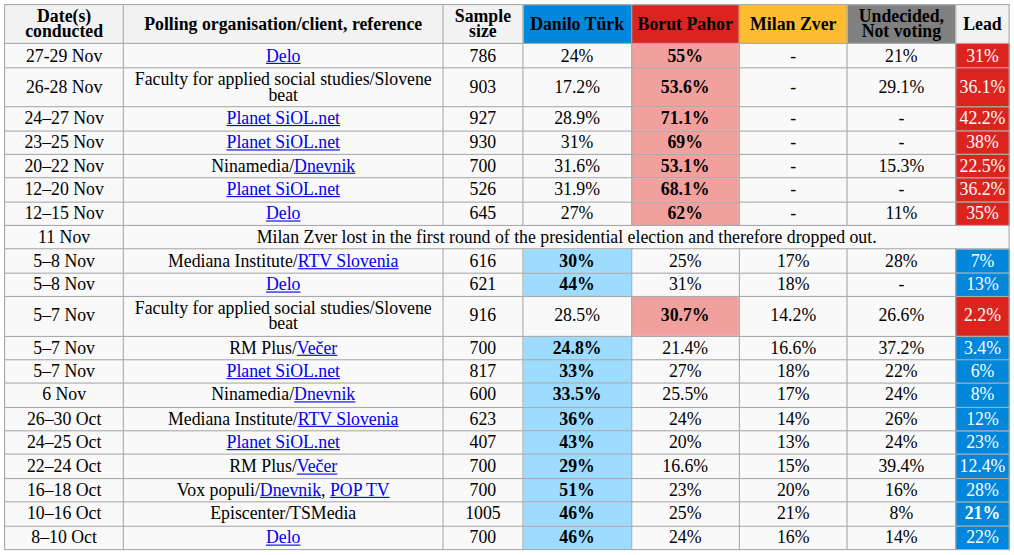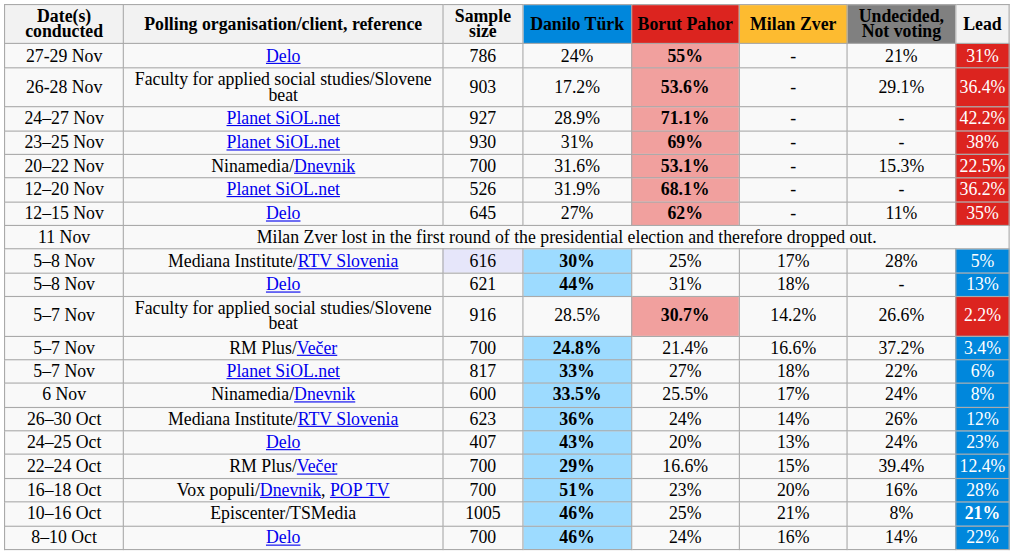17.2% | Lead: 36.1% -> 36.4%
30% | Sample size: no background -> lavender background
30% | Lead: 7% -> 5%
43% | Polling organisation/client, reference: Planet SiOL.net -> Delo
